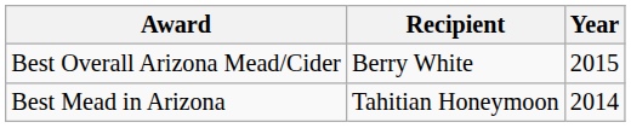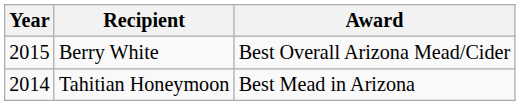columns swapped: Year <-> Award
